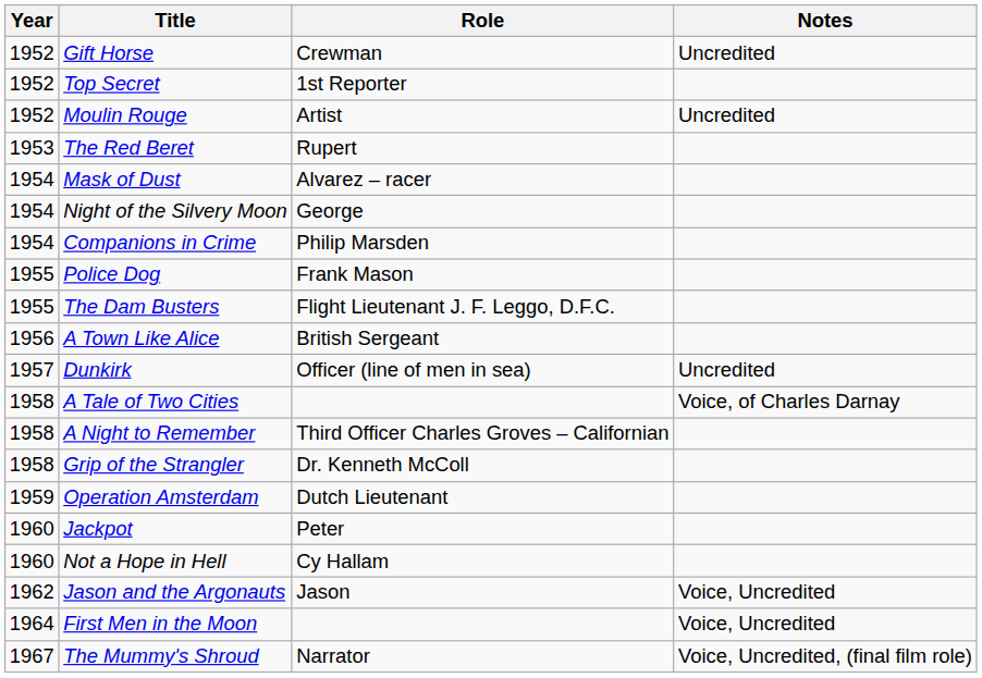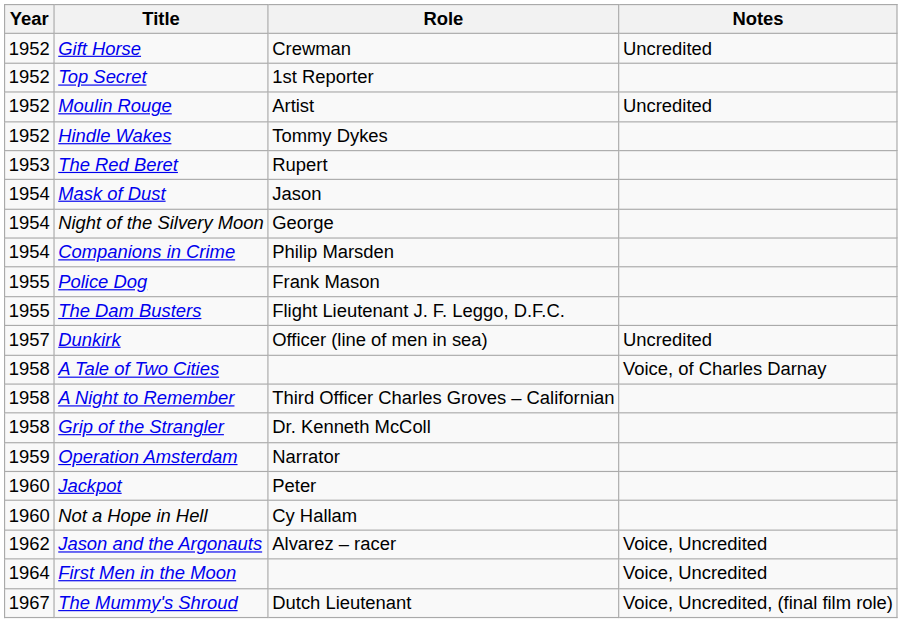+ row: 1952 | Hindle Wakes | Tommy Dykes
Mask of Dust | Role: Alvarez – racer -> Jason
- row: 1956 | A Town Like Alice | British Sergeant
Operation Amsterdam | Role: Dutch Lieutenant -> Narrator
Jason and the Argonauts | Role: Jason -> Alvarez – racer
The Mummy's Shroud | Role: Narrator -> Dutch Lieutenant
